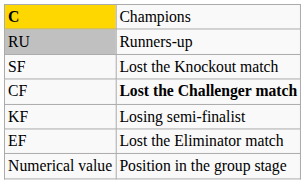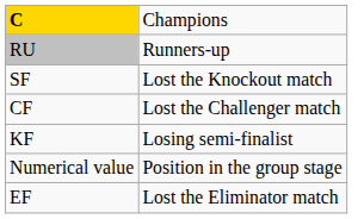CF | column 2: bold -> normal
rows swapped: EF <-> Numerical value
